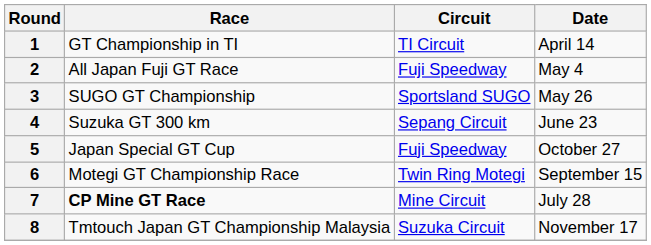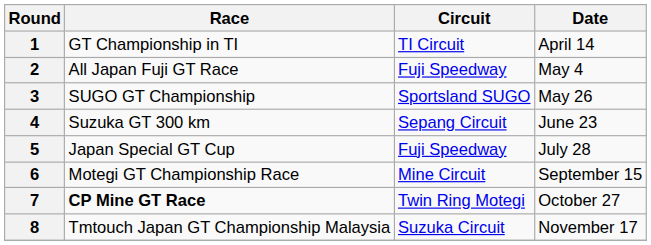5 | Date: October 27 -> July 28
6 | Circuit: Twin Ring Motegi -> Mine Circuit
7 | Circuit: Mine Circuit -> Twin Ring Motegi
7 | Date: July 28 -> October 27
